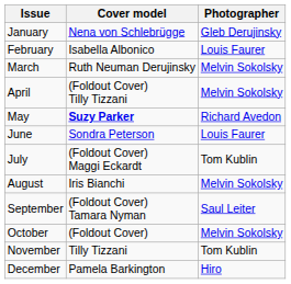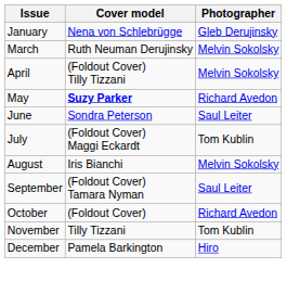- row: February | Isabella Albonico | Louis Faurer
June | Photographer: Louis Faurer -> Saul Leiter
October | Photographer: Melvin Sokolsky -> Richard Avedon
